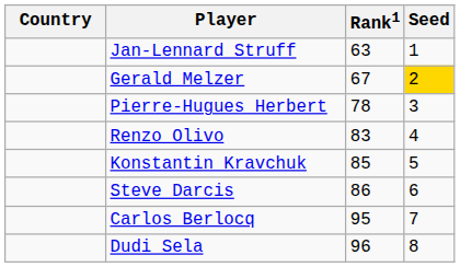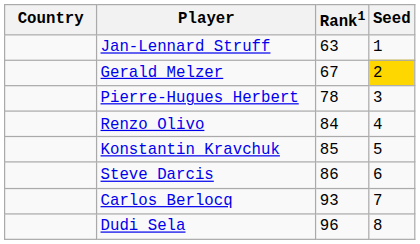Renzo Olivo | Rank1: 83 -> 84
Carlos Berlocq | Rank1: 95 -> 93
